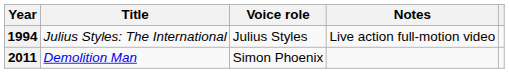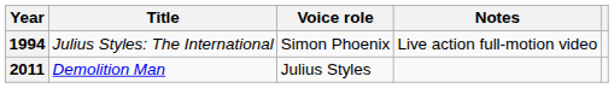1994 | Voice role: Julius Styles -> Simon Phoenix
2011 | Voice role: Simon Phoenix -> Julius Styles
